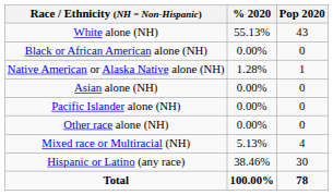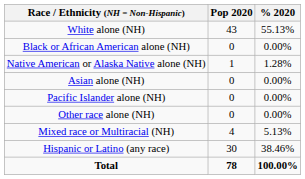columns swapped: Pop 2020 <-> % 2020
